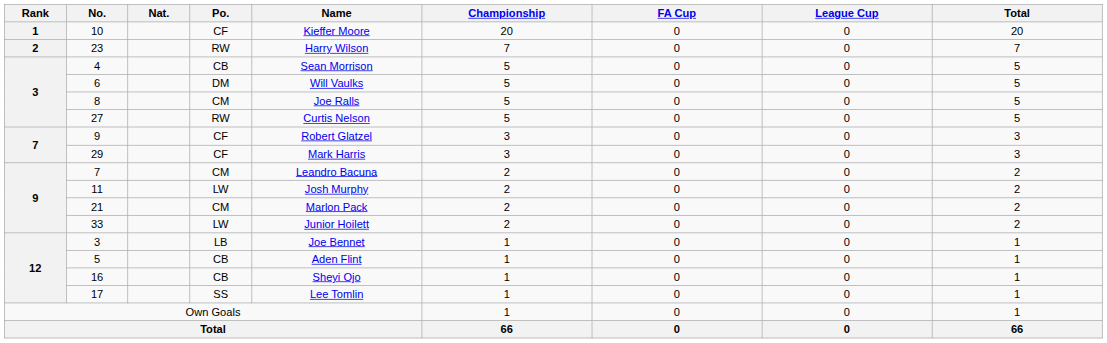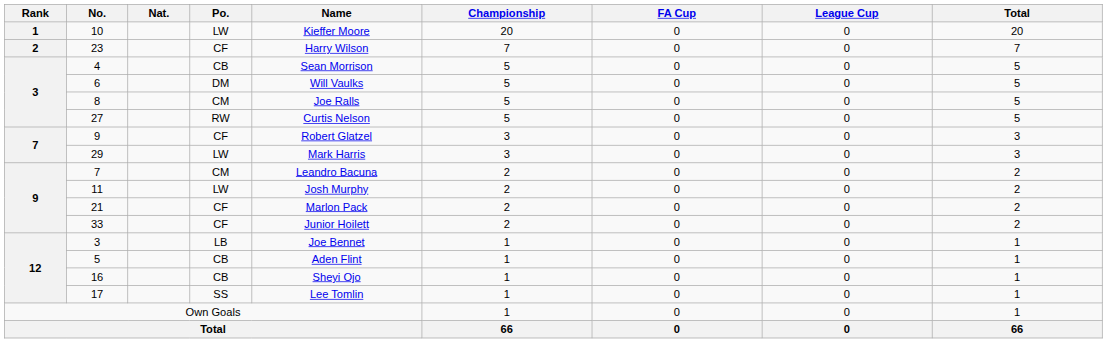10 | Po.: CF -> LW
23 | Po.: RW -> CF
29 | Po.: CF -> LW
21 | Po.: CM -> CF
33 | Po.: LW -> CF
